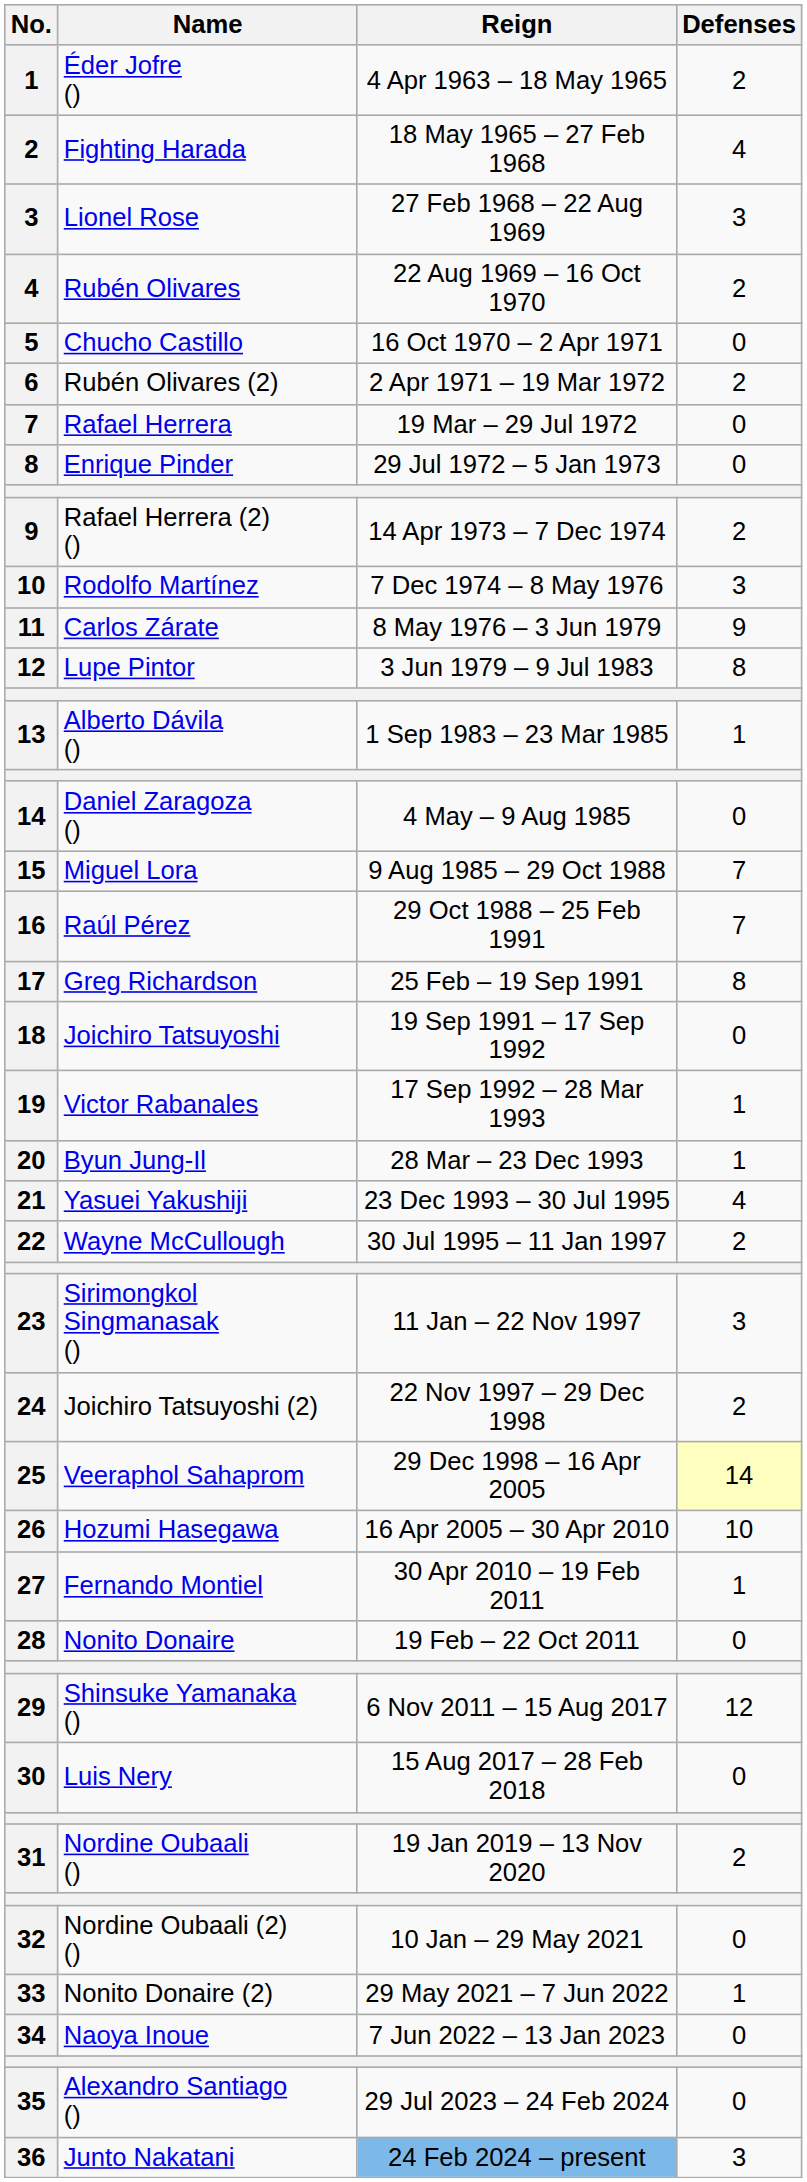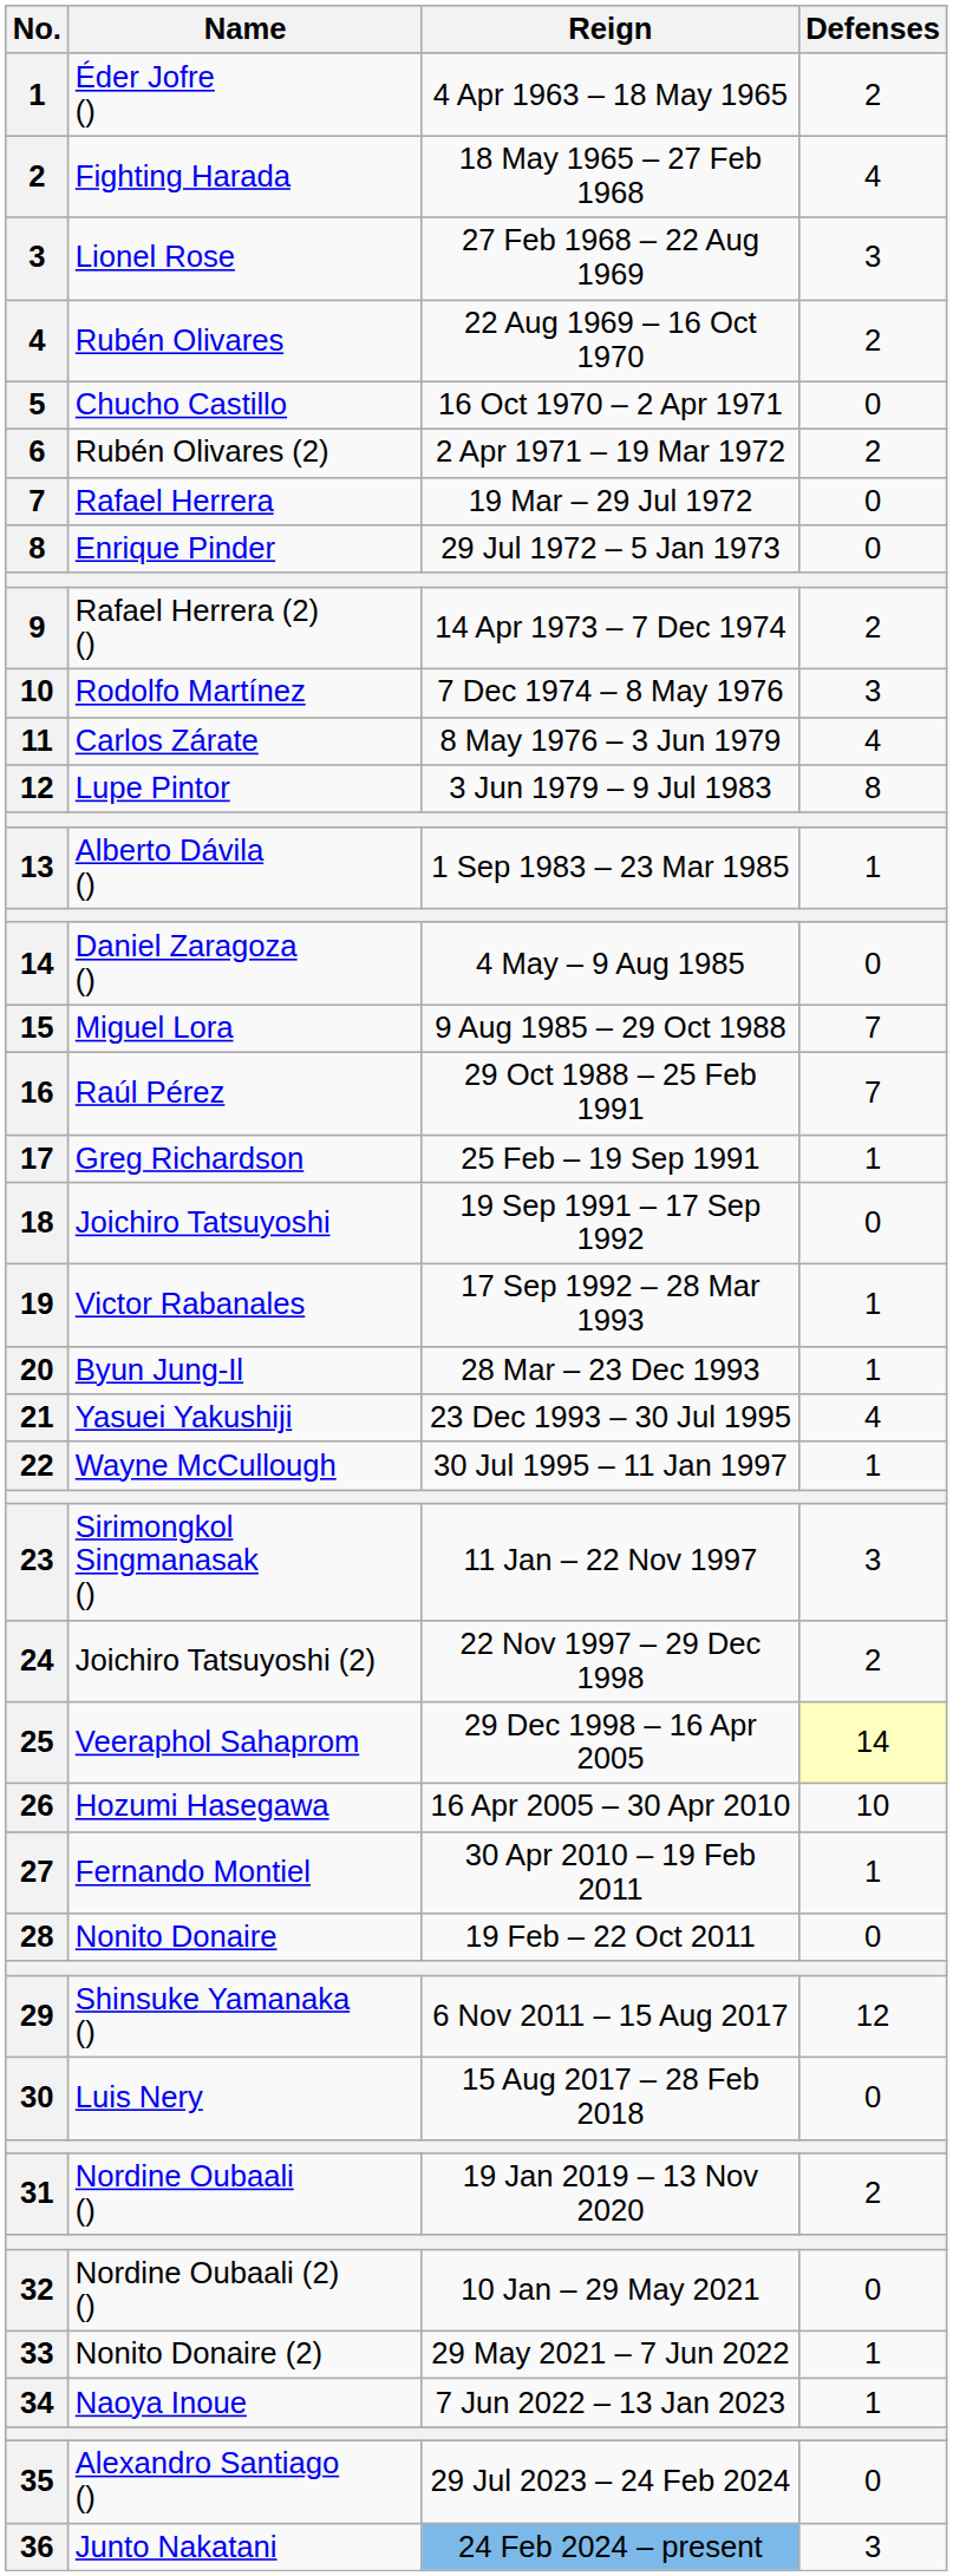Carlos Zárate | Defenses: 9 -> 4
Greg Richardson | Defenses: 8 -> 1
Wayne McCullough | Defenses: 2 -> 1
Naoya Inoue | Defenses: 0 -> 1
